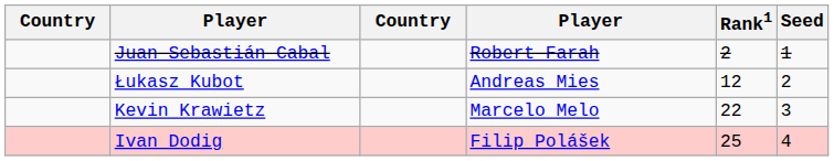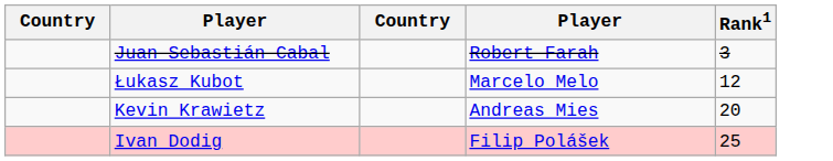- column: Seed | 1 | 2 | 3 | 4
Juan Sebastián Cabal | Rank1: 2 -> 3
Łukasz Kubot | column 4: Andreas Mies -> Marcelo Melo
Kevin Krawietz | column 4: Marcelo Melo -> Andreas Mies
Kevin Krawietz | Rank1: 22 -> 20
